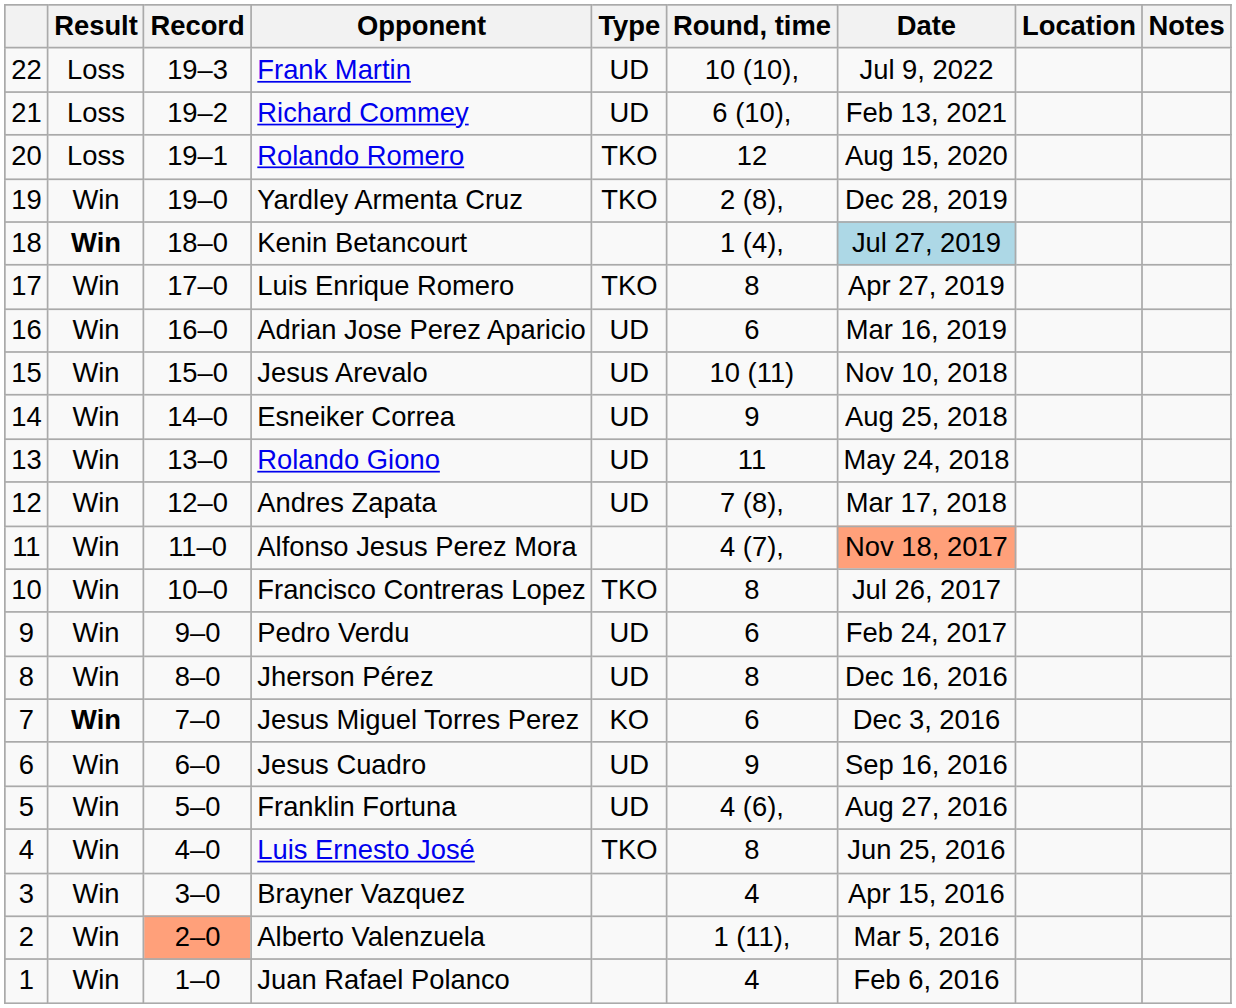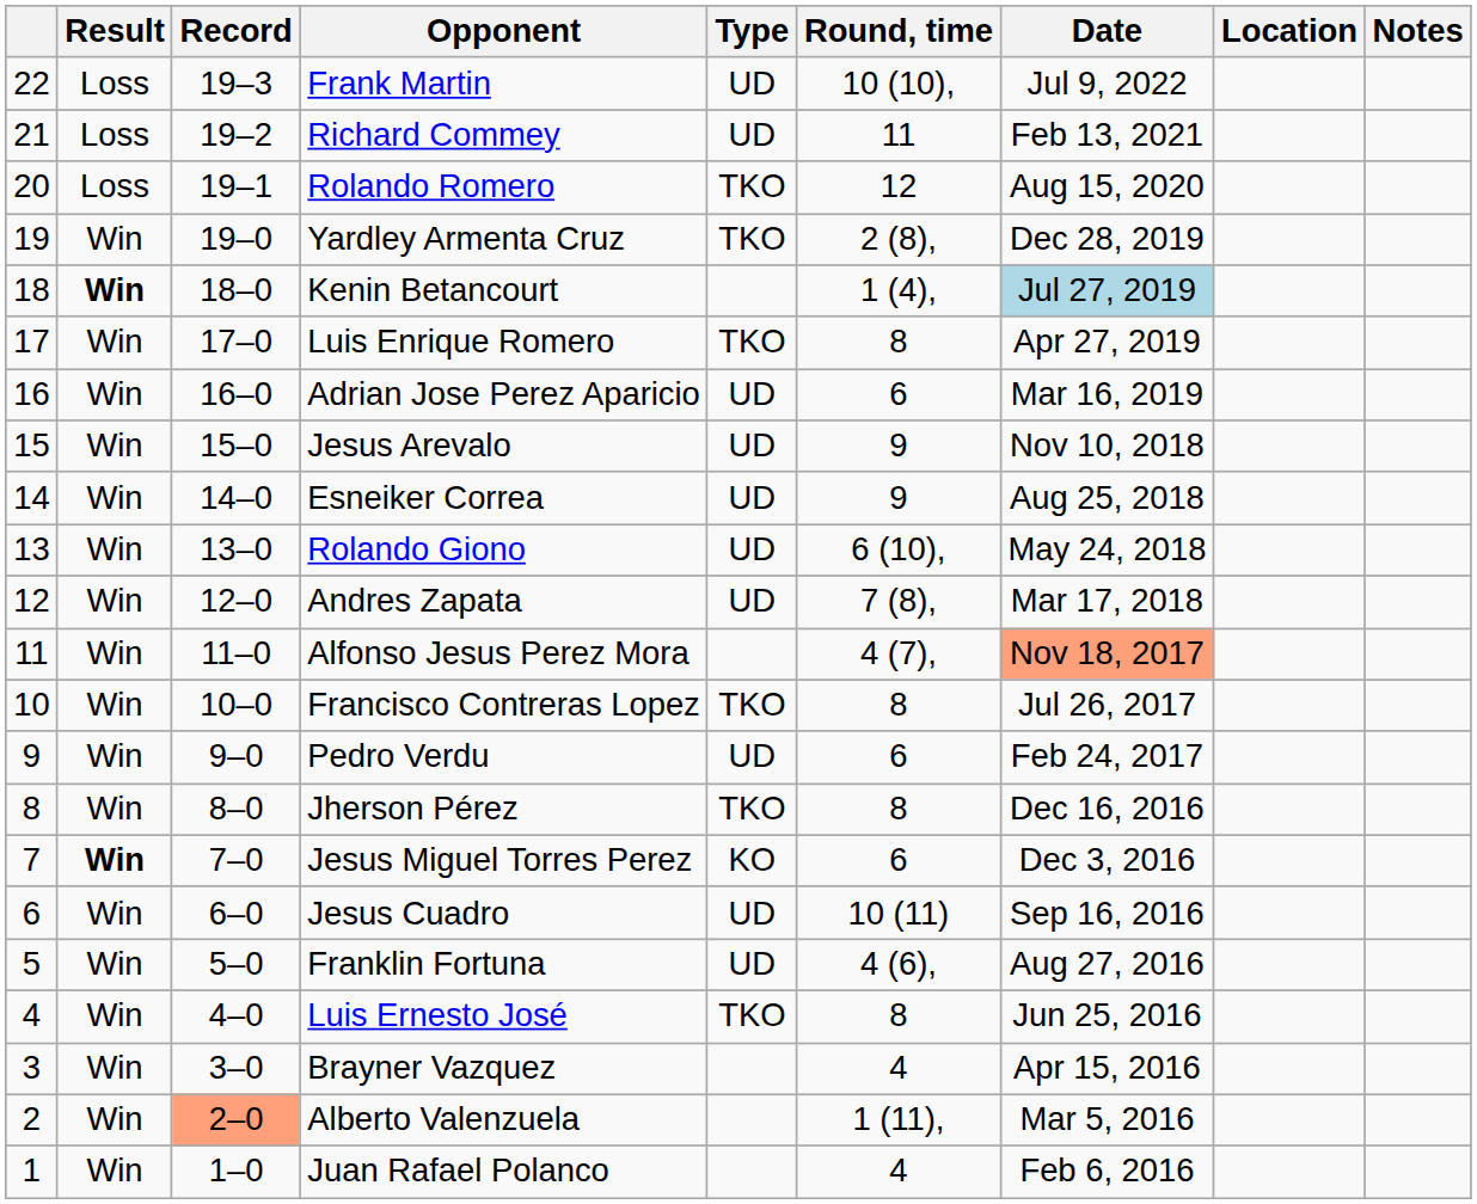Richard Commey | Round, time: 6 (10), -> 11
Jesus Arevalo | Round, time: 10 (11) -> 9
Rolando Giono | Round, time: 11 -> 6 (10),
Jherson Pérez | Type: UD -> TKO
Jesus Cuadro | Round, time: 9 -> 10 (11)
